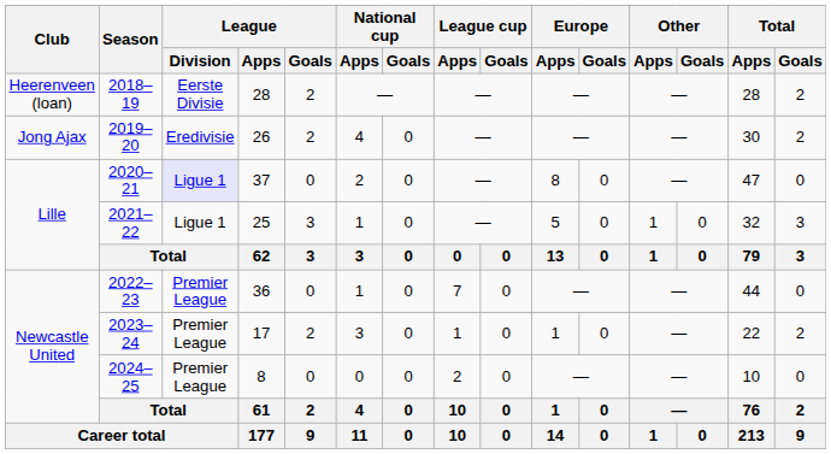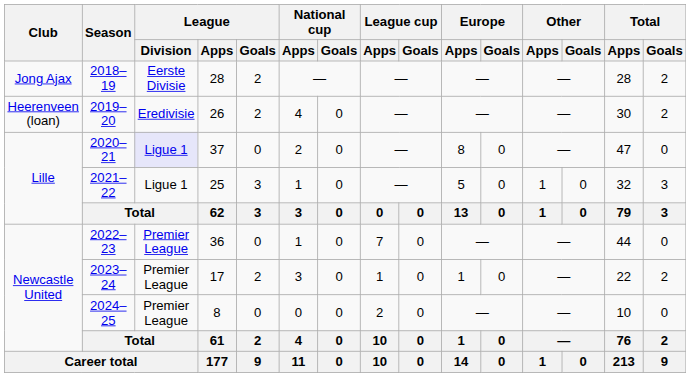2018–19 | Club: Heerenveen (loan) -> Jong Ajax
2019–20 | Club: Jong Ajax -> Heerenveen (loan)
